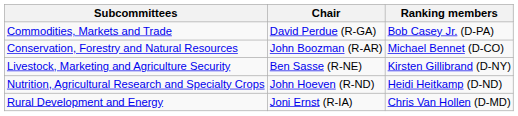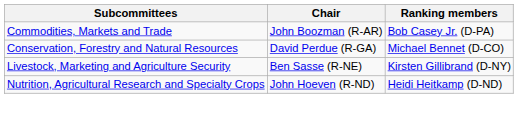Commodities, Markets and Trade | Chair: David Perdue (R-GA) -> John Boozman (R-AR)
Conservation, Forestry and Natural Resources | Chair: John Boozman (R-AR) -> David Perdue (R-GA)
- row: Rural Development and Energy | Joni Ernst (R-IA) | Chris Van Hollen (D-MD)
